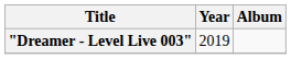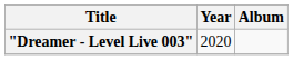"Dreamer - Level Live 003" | Year: 2019 -> 2020
